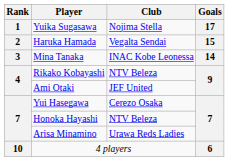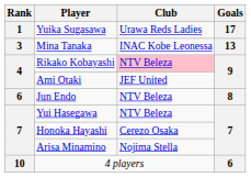Yuika Sugasawa | Club: Nojima Stella -> Urawa Reds Ladies
- row: 2 | Haruka Hamada | Vegalta Sendai | 15
Mina Tanaka | Goals: 14 -> 13
Rikako Kobayashi | Club: no background -> pink background
+ row: 6 | Jun Endo | NTV Beleza | 8
Yui Hasegawa | Club: Cerezo Osaka -> NTV Beleza
Honoka Hayashi | Club: NTV Beleza -> Cerezo Osaka
Arisa Minamino | Club: Urawa Reds Ladies -> Nojima Stella
